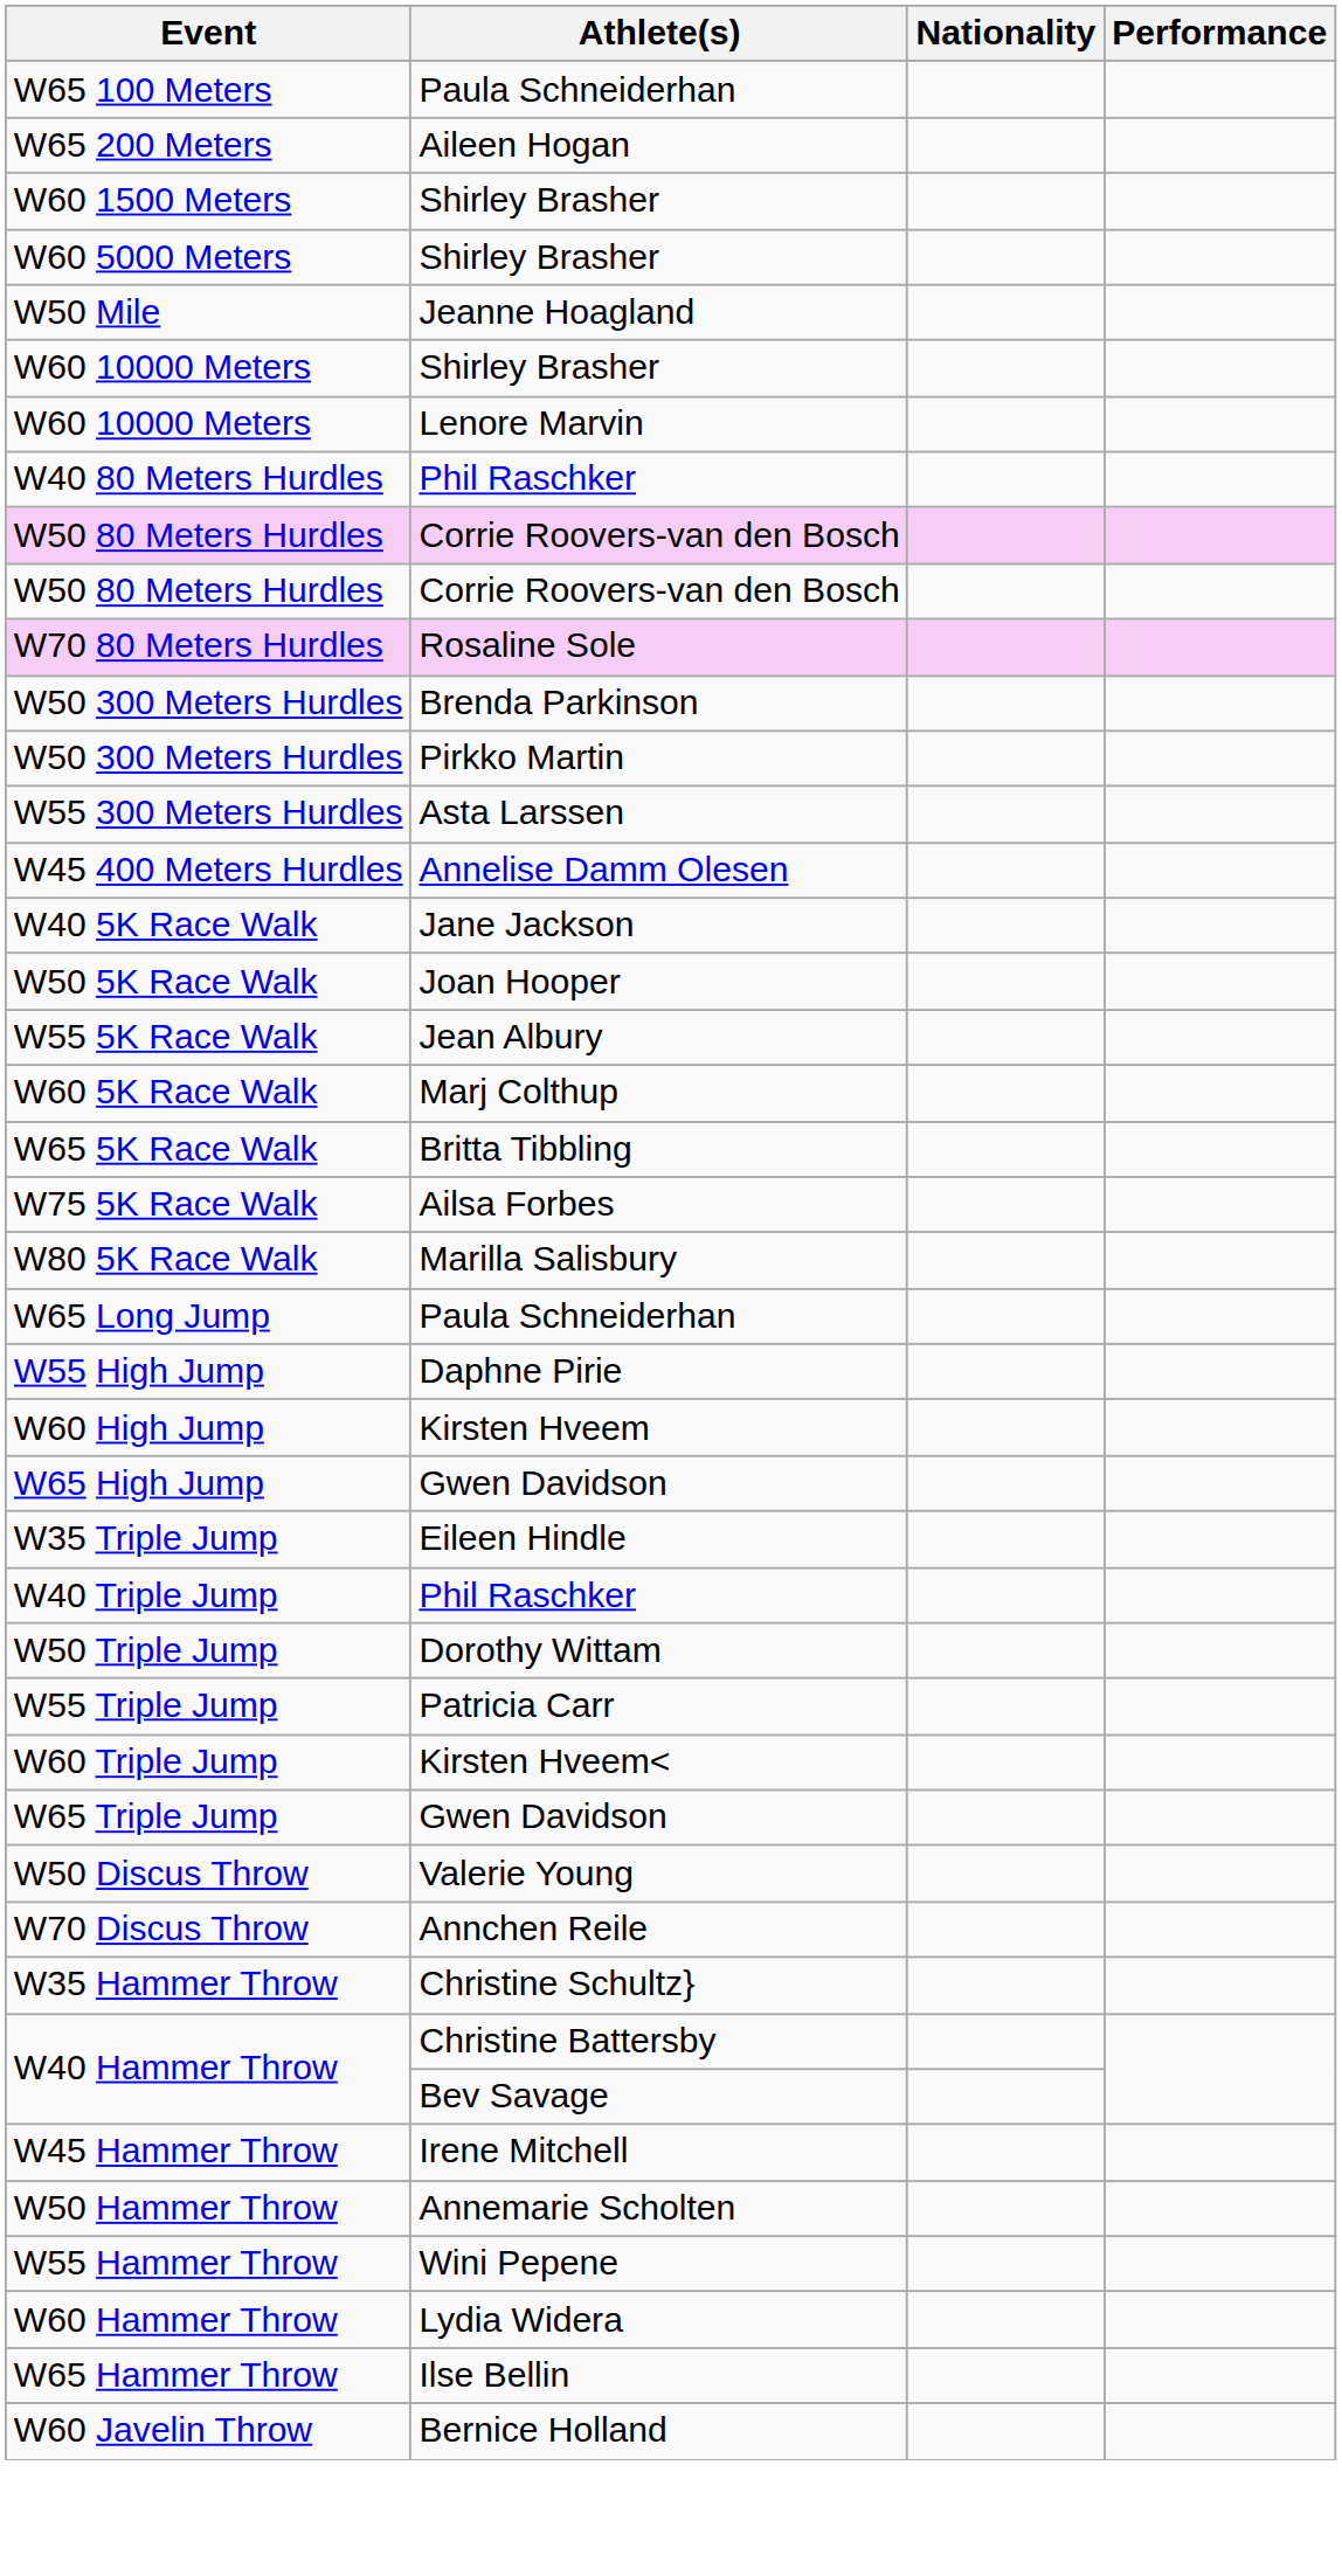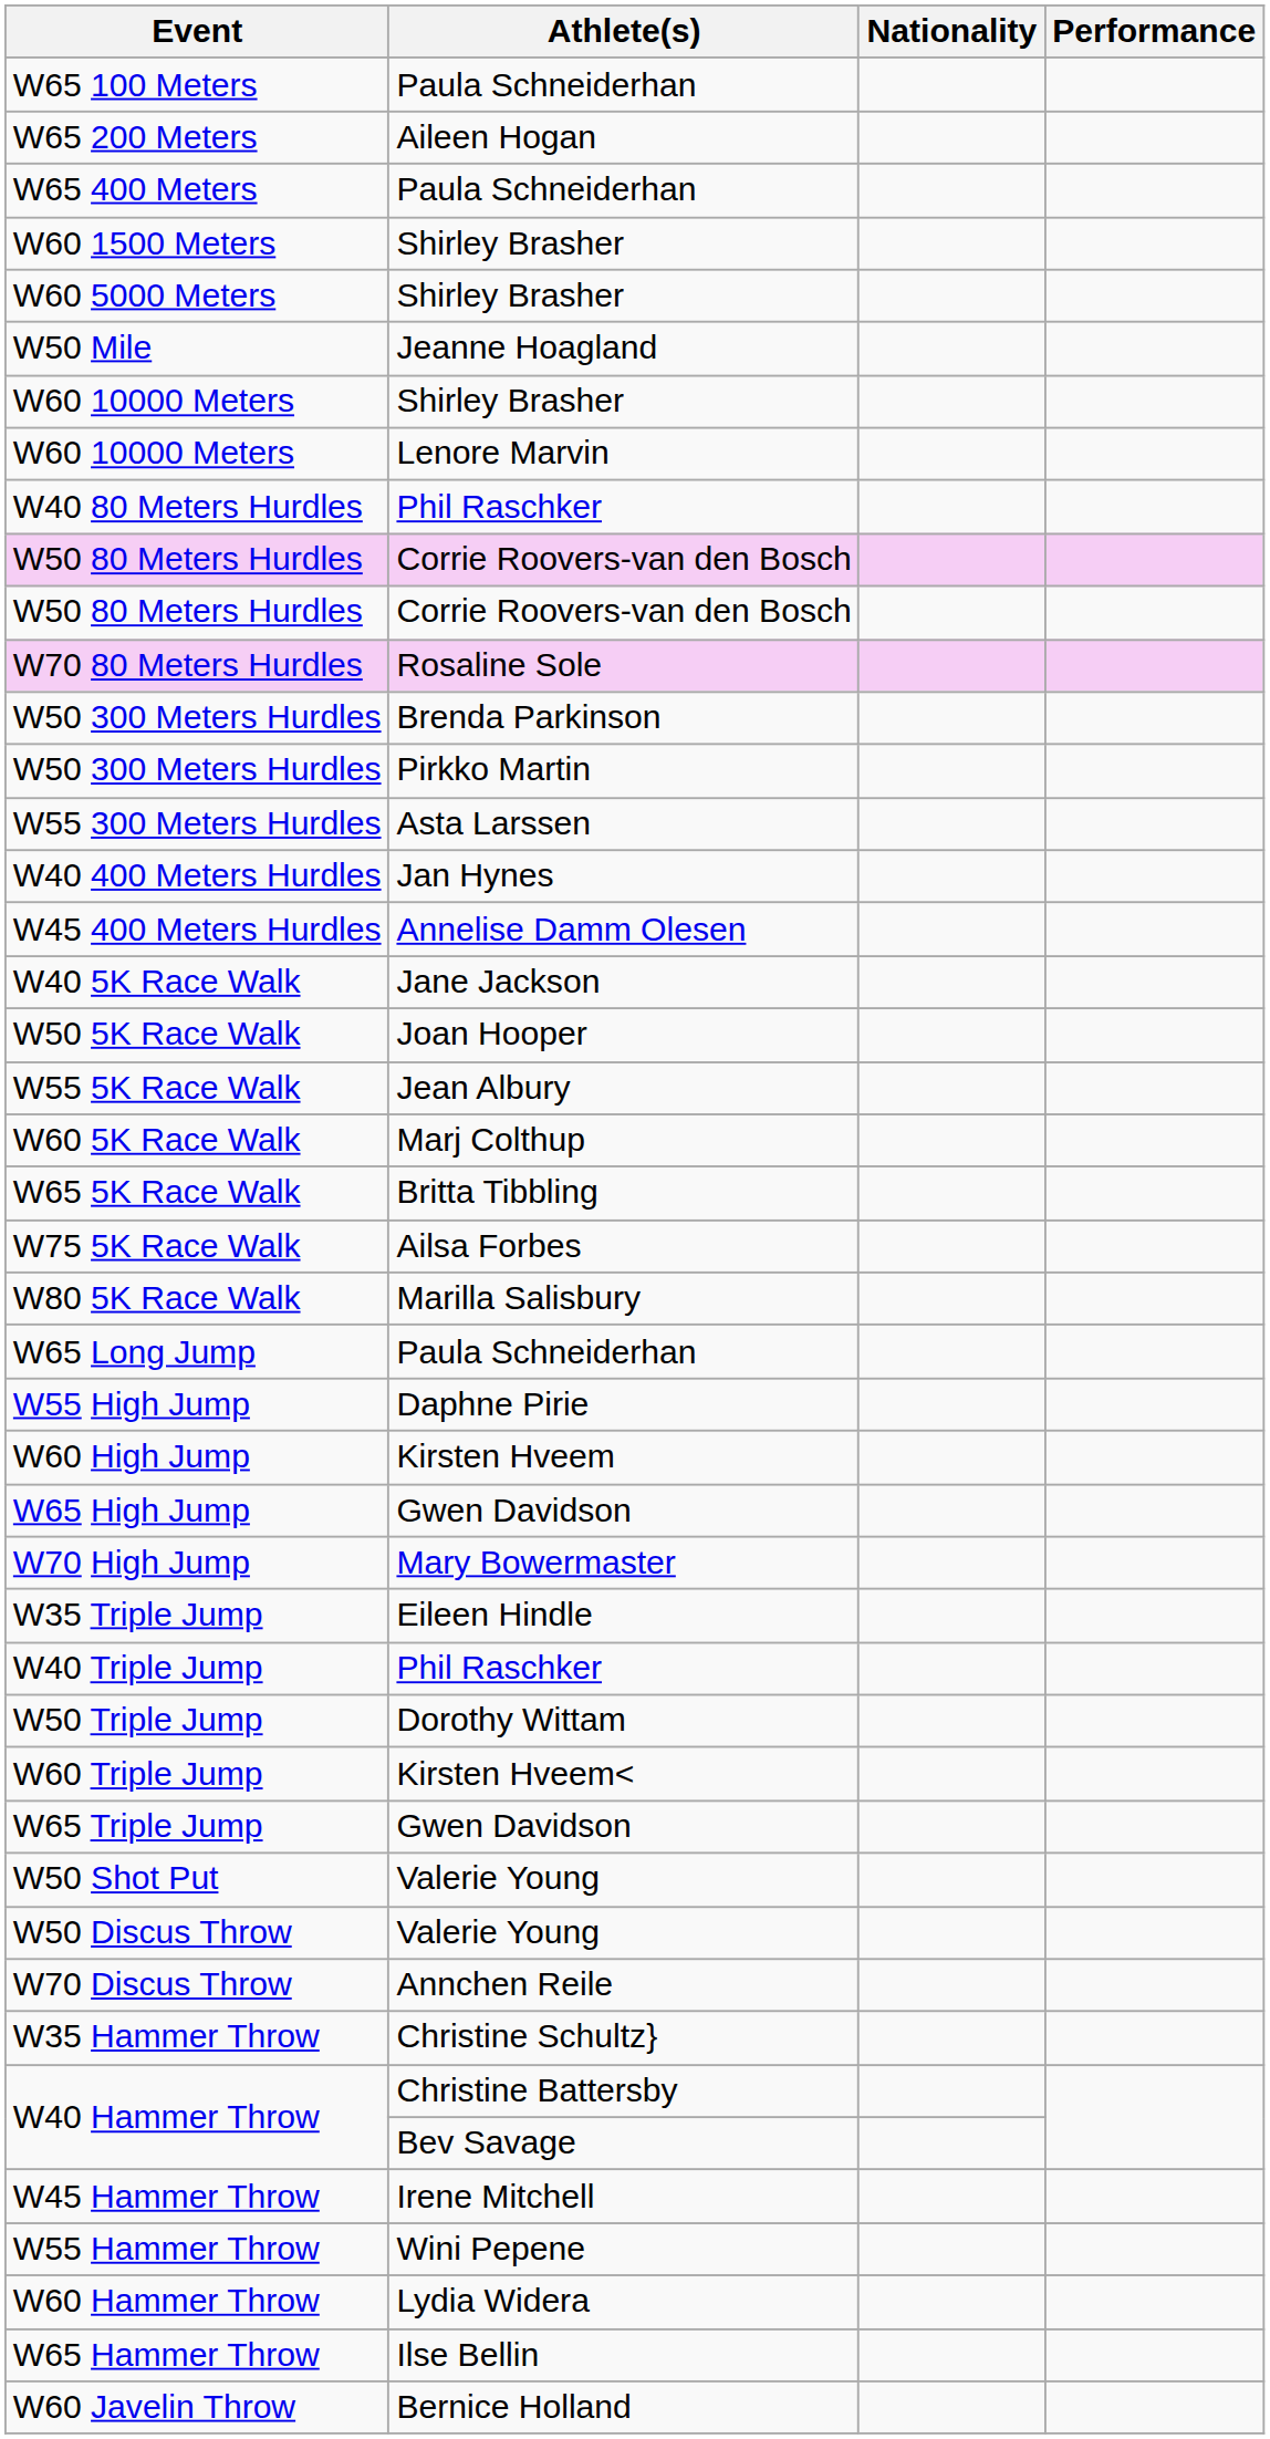+ row: W65 400 Meters | Paula Schneiderhan
+ row: W40 400 Meters Hurdles | Jan Hynes
+ row: W70 High Jump | Mary Bowermaster
- row: W55 Triple Jump | Patricia Carr
+ row: W50 Shot Put | Valerie Young
- row: W50 Hammer Throw | Annemarie Scholten
